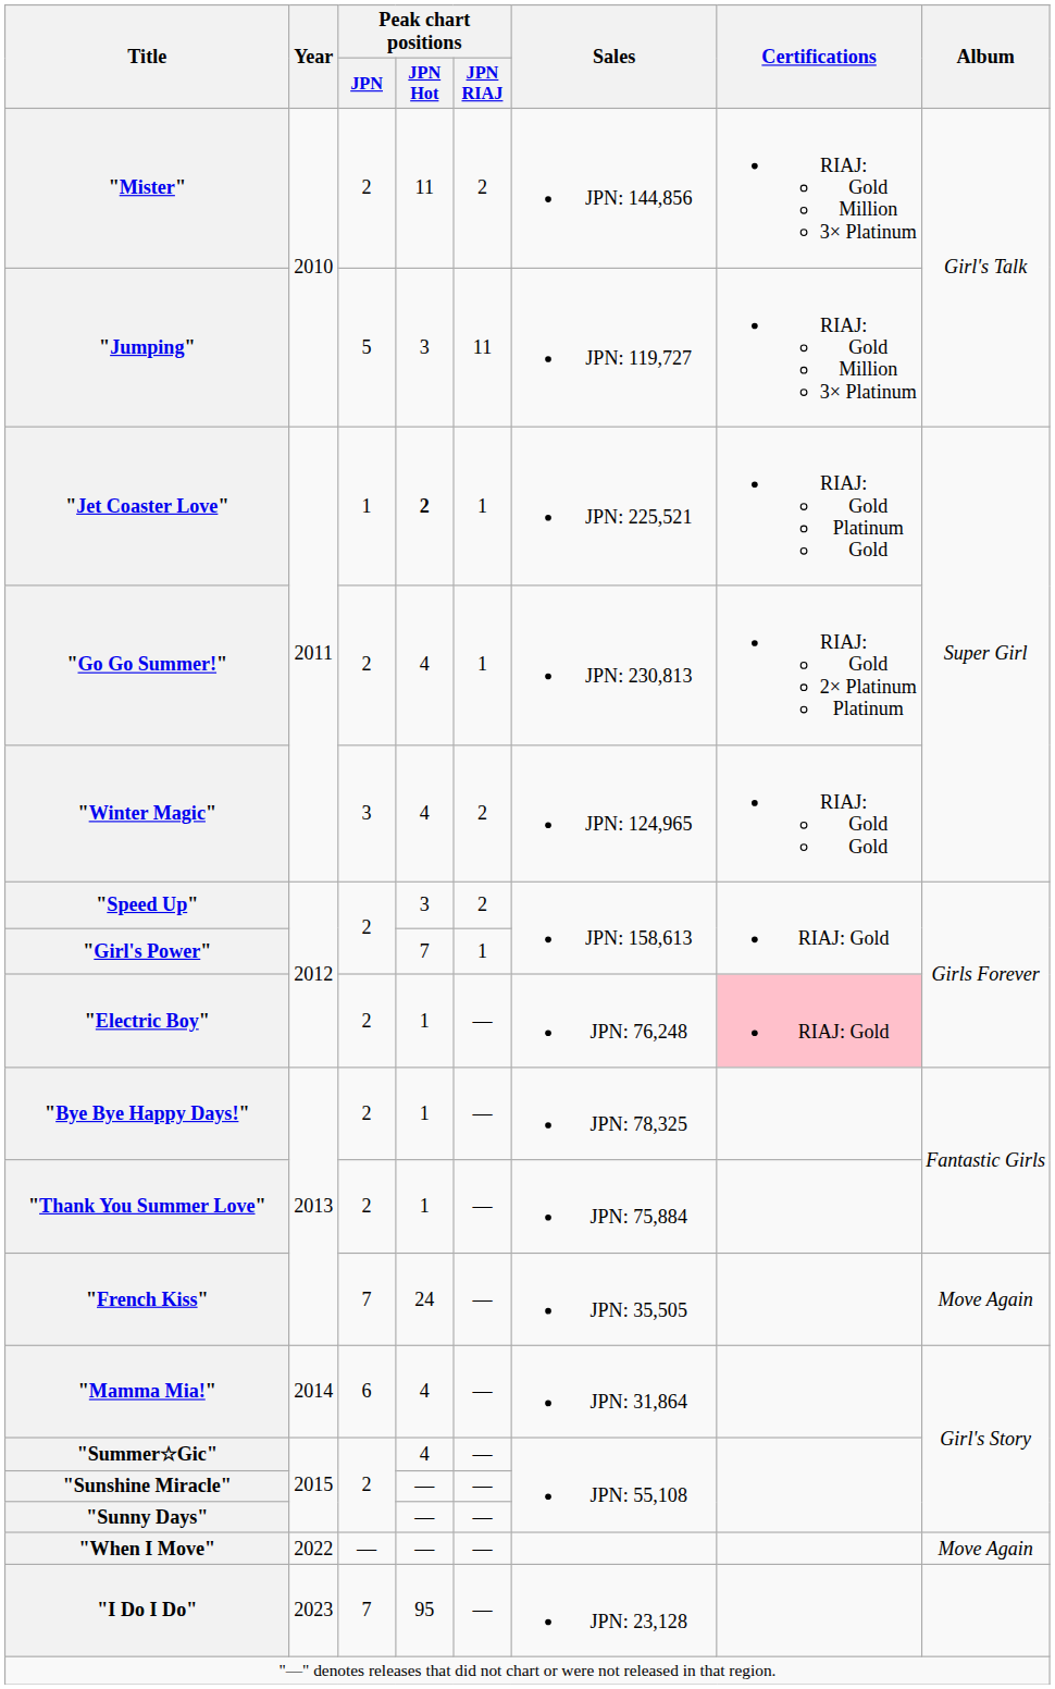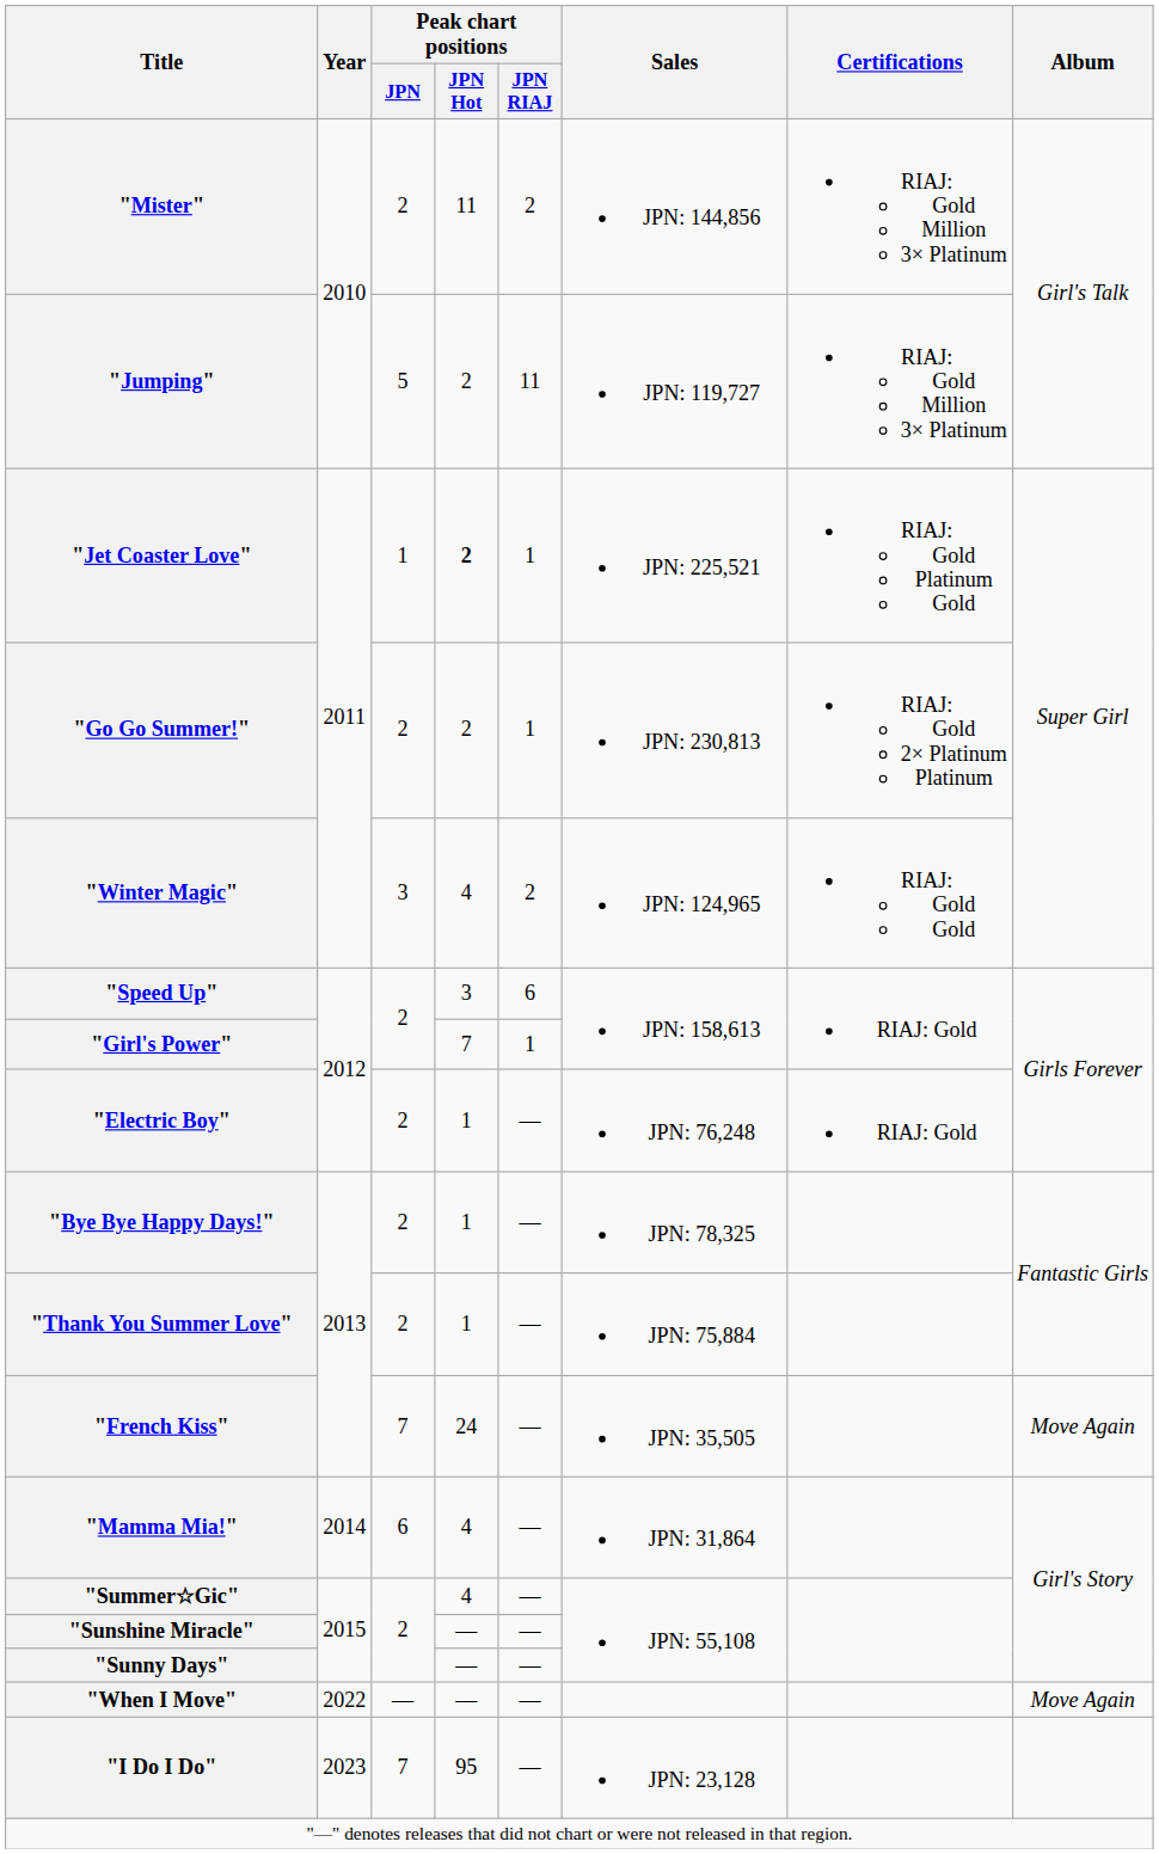"Jumping" | Peak chart positions / JPN Hot: 3 -> 2
"Go Go Summer!" | Peak chart positions / JPN Hot: 4 -> 2
"Speed Up" | Peak chart positions / JPN RIAJ: 2 -> 6
"Electric Boy" | Certifications: pink background -> no background
